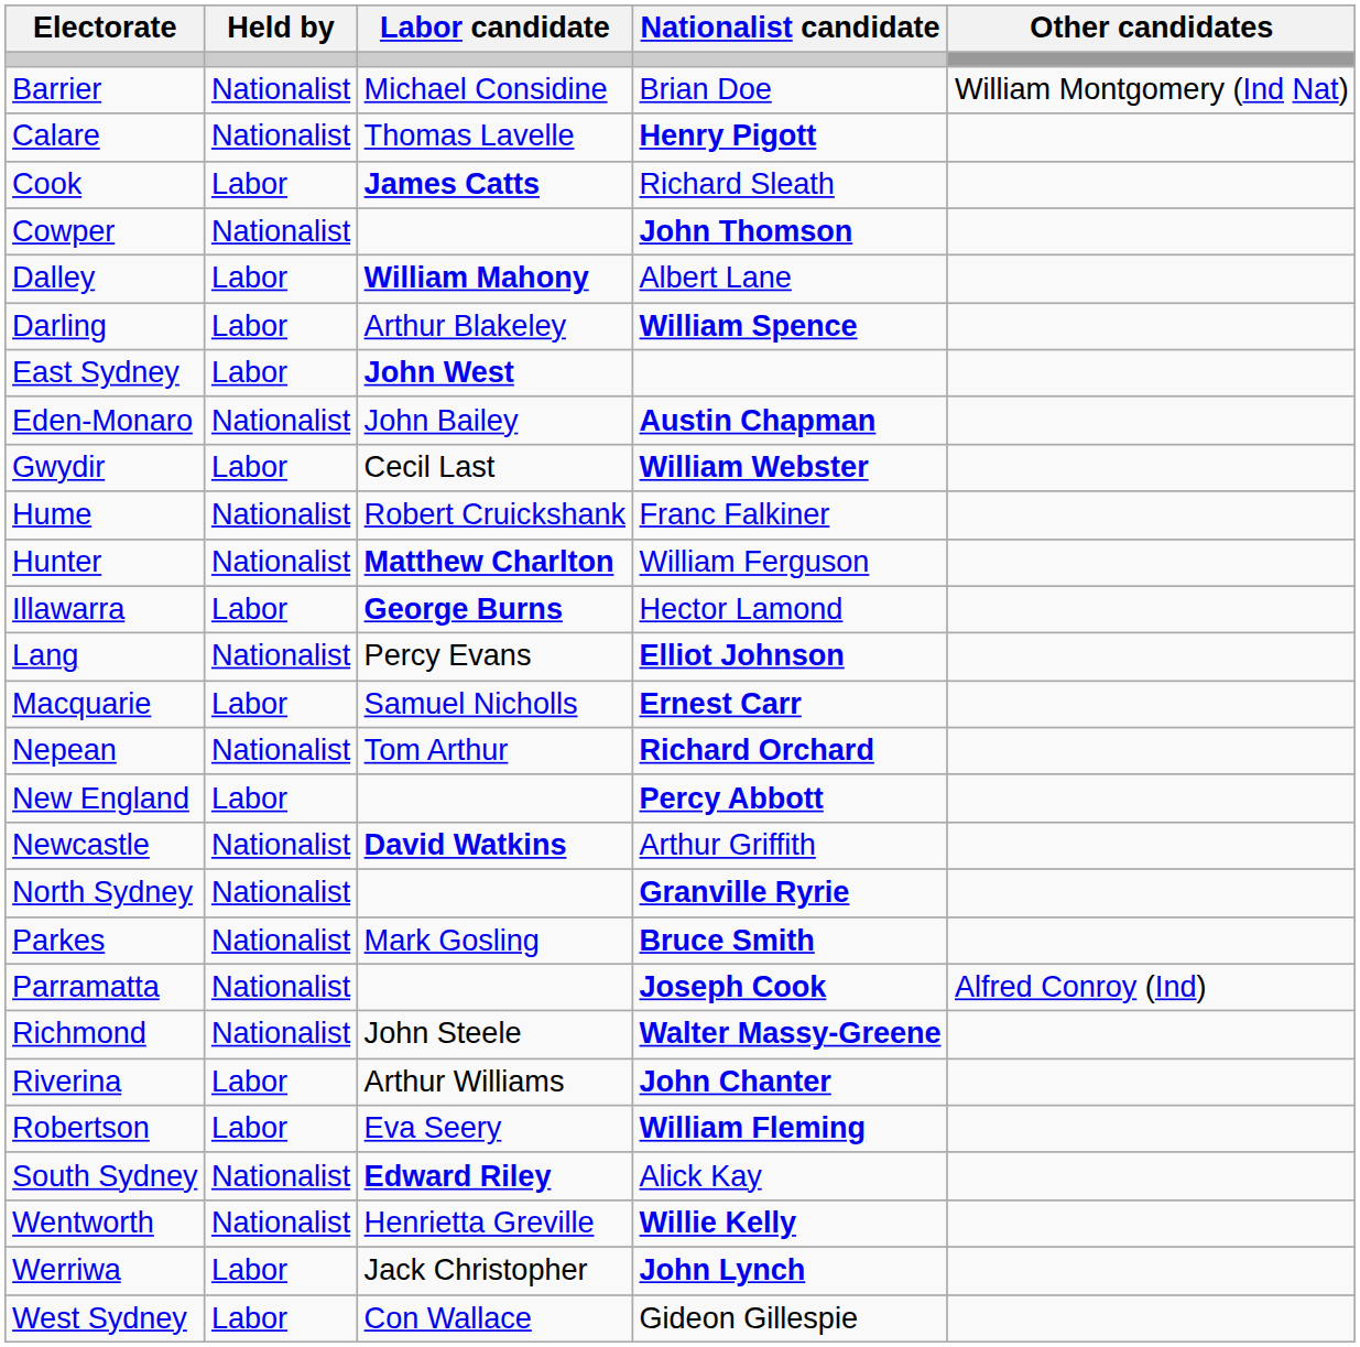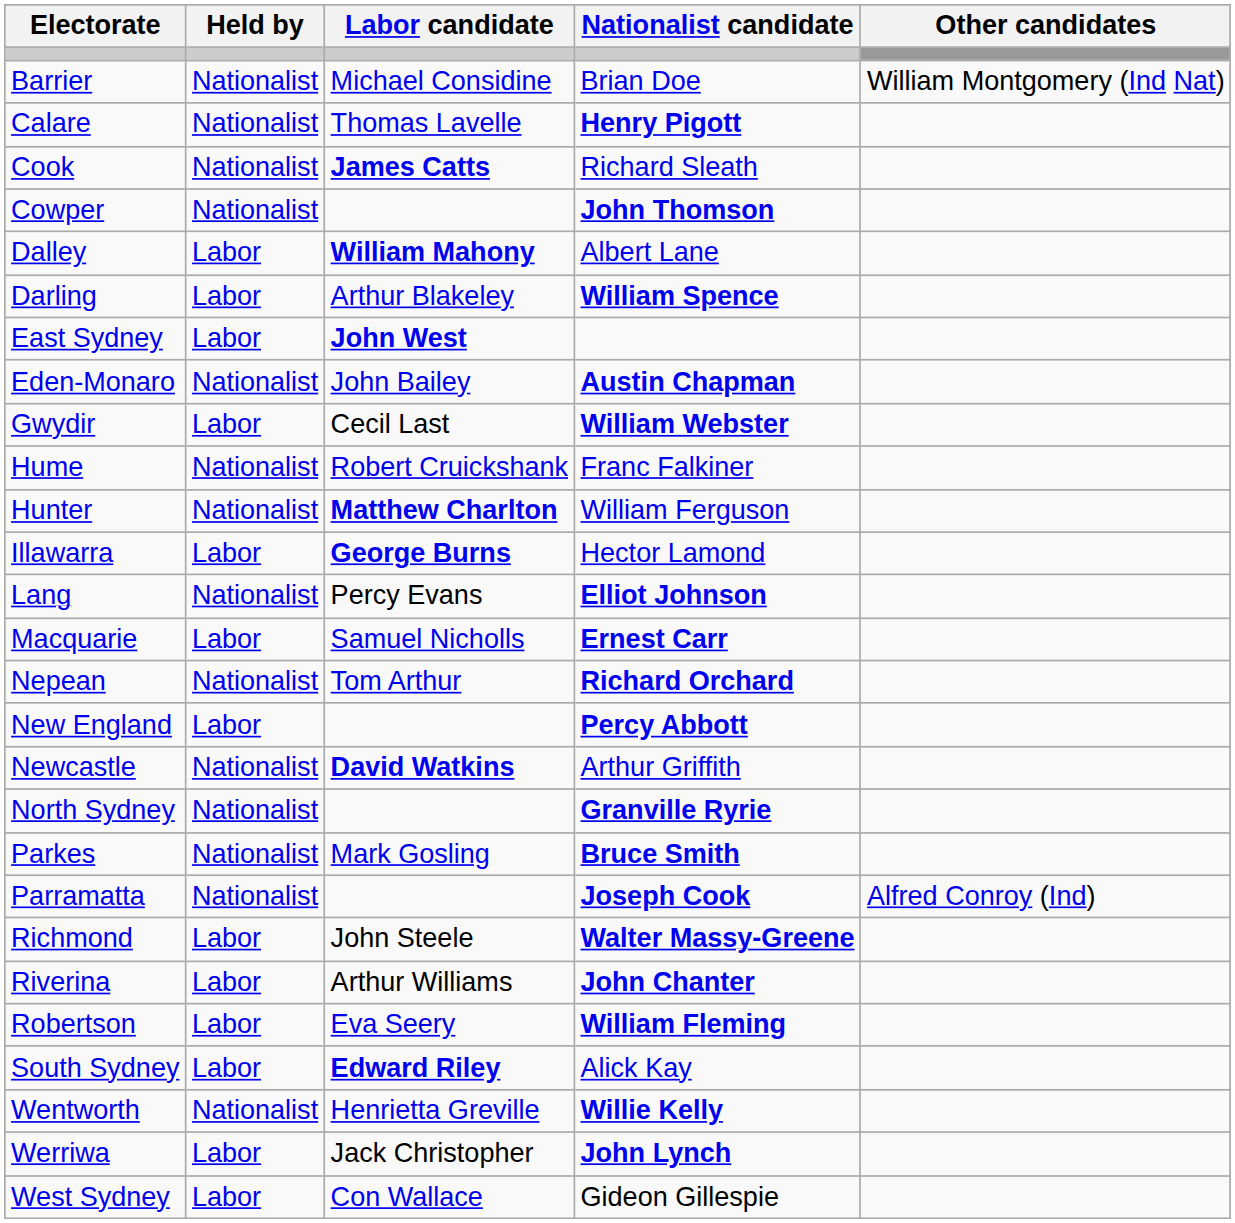Cook | Held by: Labor -> Nationalist
Richmond | Held by: Nationalist -> Labor
South Sydney | Held by: Nationalist -> Labor
